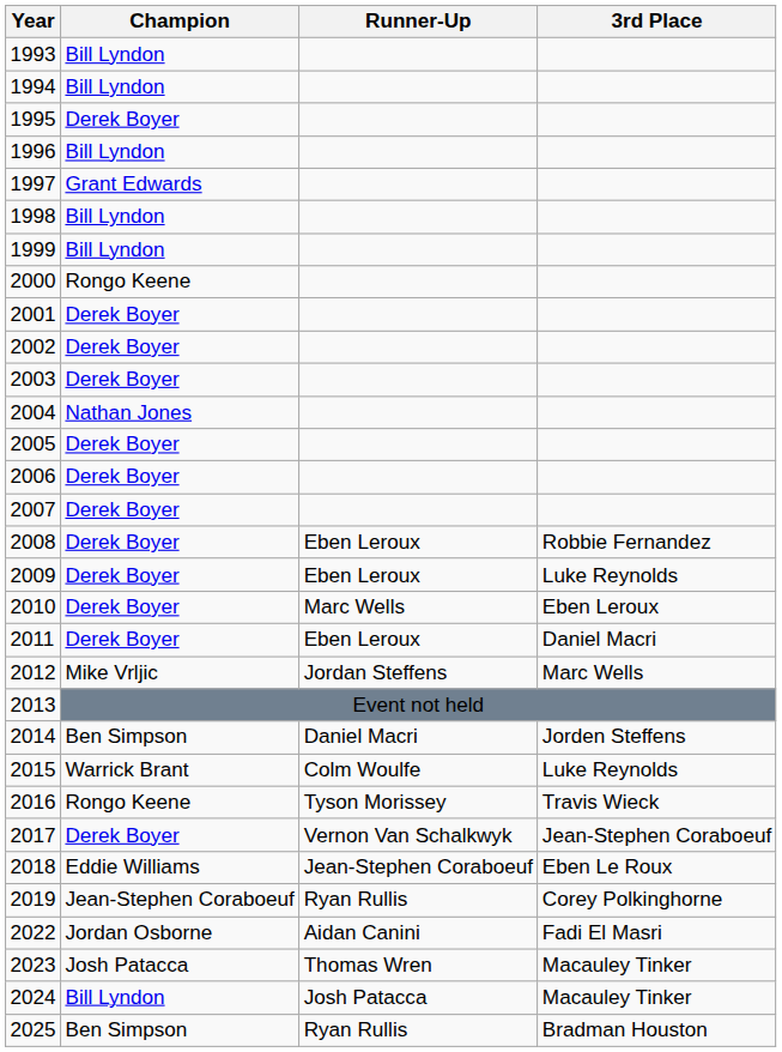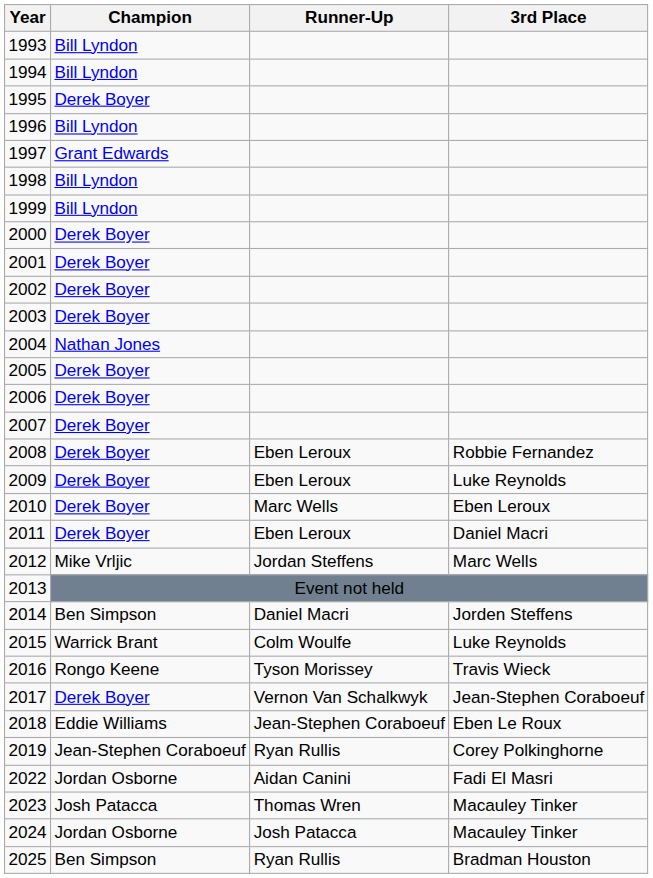2000 | Champion: Rongo Keene -> Derek Boyer
2024 | Champion: Bill Lyndon -> Jordan Osborne
